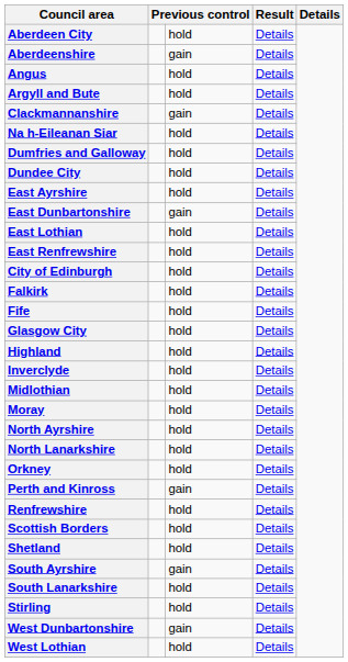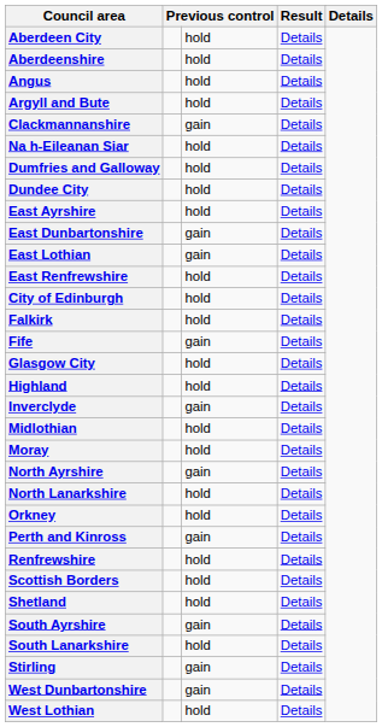Aberdeenshire | column 3: gain -> hold
East Lothian | column 3: hold -> gain
Fife | column 3: hold -> gain
Inverclyde | column 3: hold -> gain
North Ayrshire | column 3: hold -> gain
Stirling | column 3: hold -> gain
